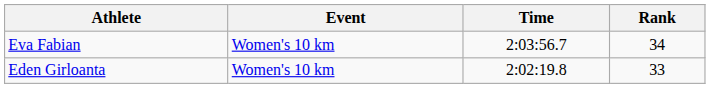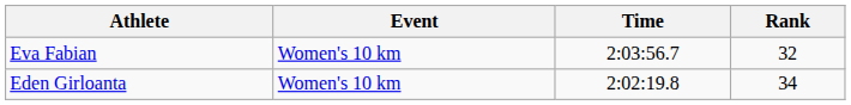Eva Fabian | Rank: 34 -> 32
Eden Girloanta | Rank: 33 -> 34
